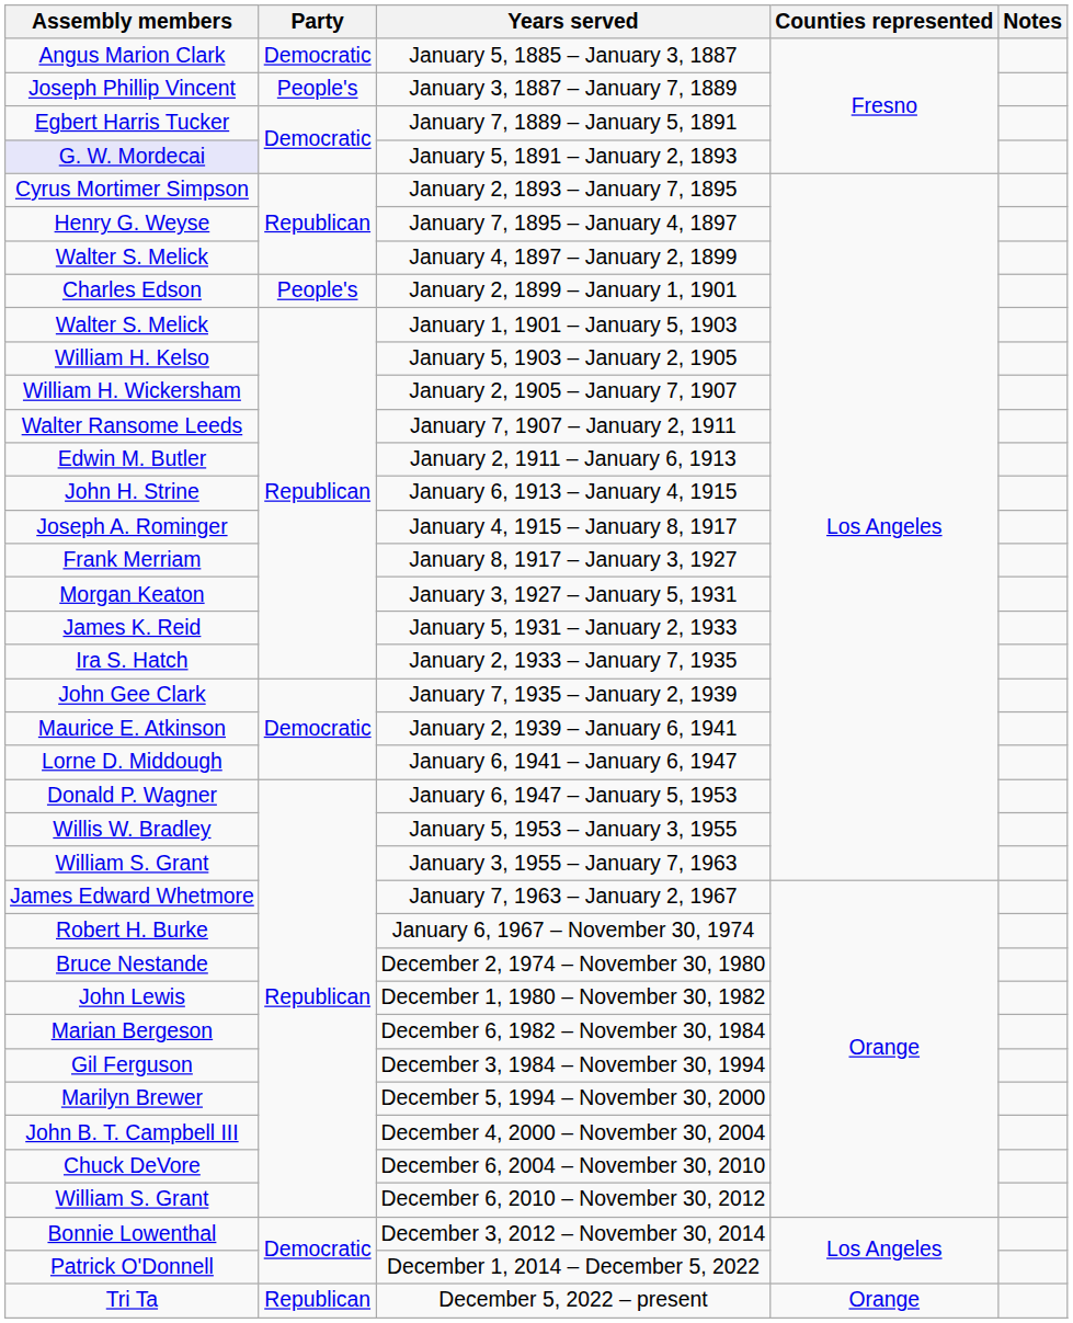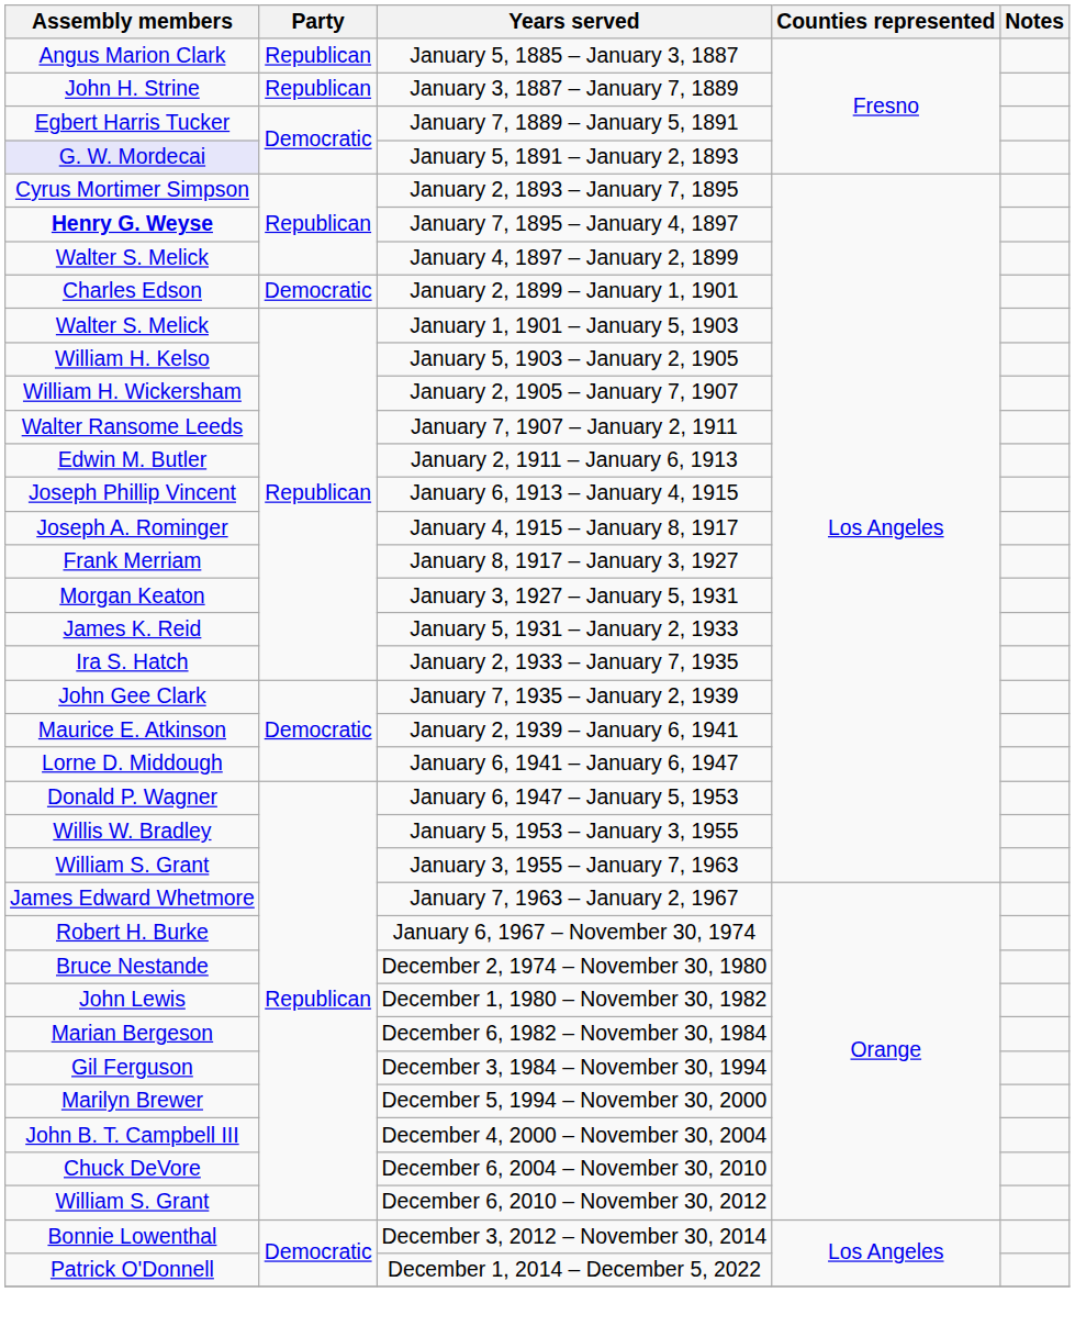January 5, 1885 – January 3, 1887 | Party: Democratic -> Republican
January 3, 1887 – January 7, 1889 | Assembly members: Joseph Phillip Vincent -> John H. Strine
January 3, 1887 – January 7, 1889 | Party: People's -> Republican
January 7, 1895 – January 4, 1897 | Assembly members: normal -> bold
January 2, 1899 – January 1, 1901 | Party: People's -> Democratic
January 6, 1913 – January 4, 1915 | Assembly members: John H. Strine -> Joseph Phillip Vincent
- row: Tri Ta | Republican | December 5, 2022 – present | Orange
